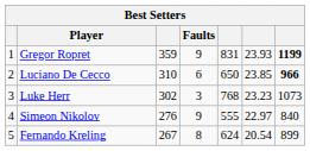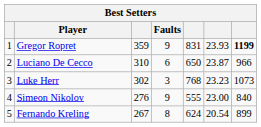Luciano De Cecco | column 6: 23.85 -> 23.87
Luciano De Cecco | column 7: bold -> normal
Simeon Nikolov | column 6: 22.97 -> 23.00
